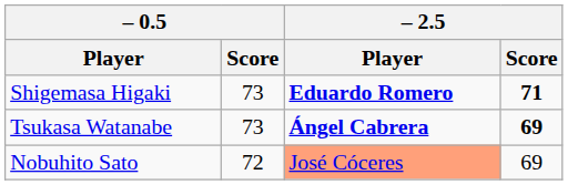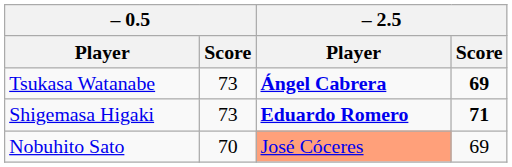rows swapped: Shigemasa Higaki <-> Tsukasa Watanabe
Nobuhito Sato | – 0.5 / Score: 72 -> 70
